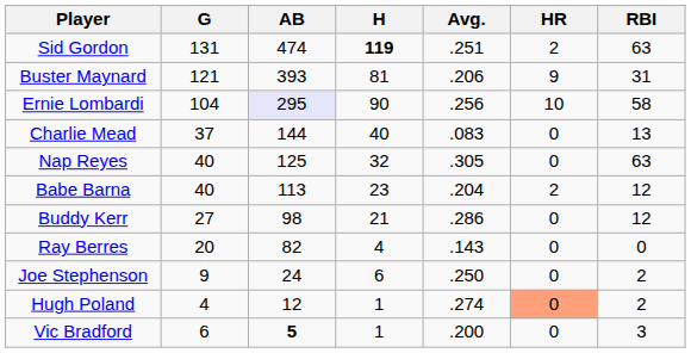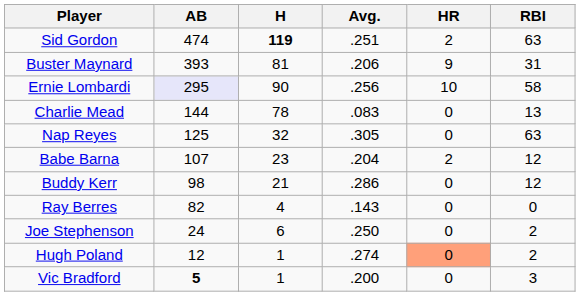- column: G | 131 | 121 | 104 | 37 | 40 | 40 | 27 | 20 | 9 | 4 | 6
Charlie Mead | H: 40 -> 78
Babe Barna | AB: 113 -> 107
